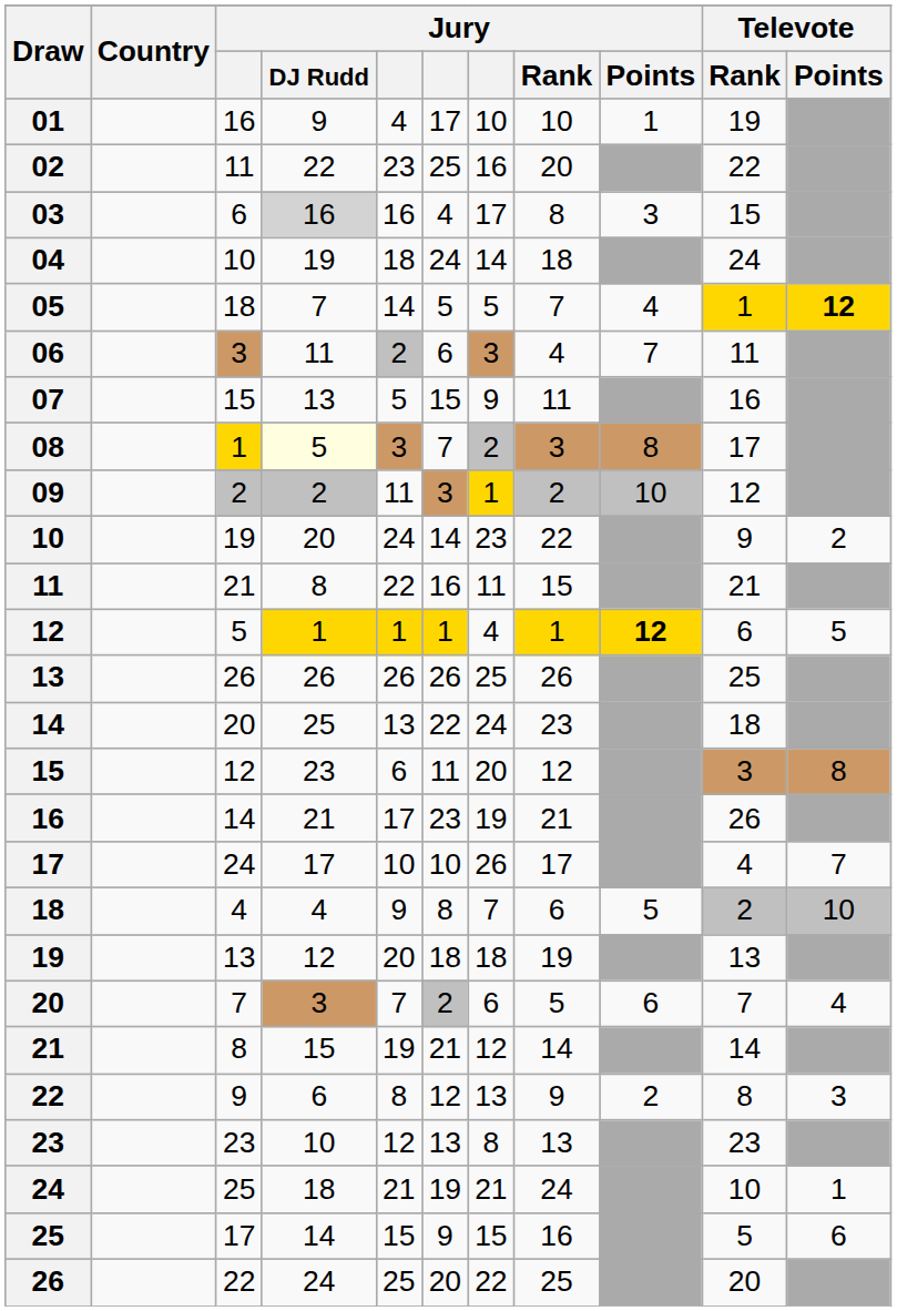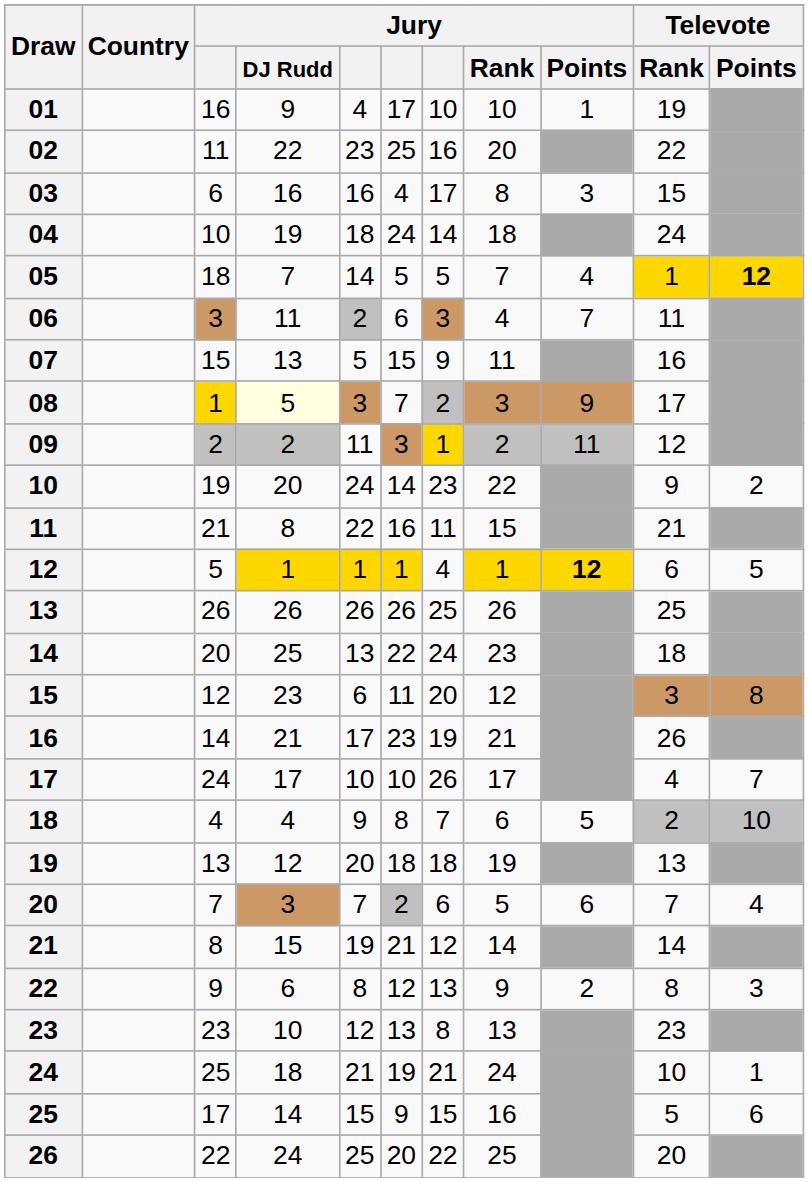03 | Jury / DJ Rudd: lightgrey background -> no background
08 | Jury / Points: 8 -> 9
09 | Jury / Points: 10 -> 11
